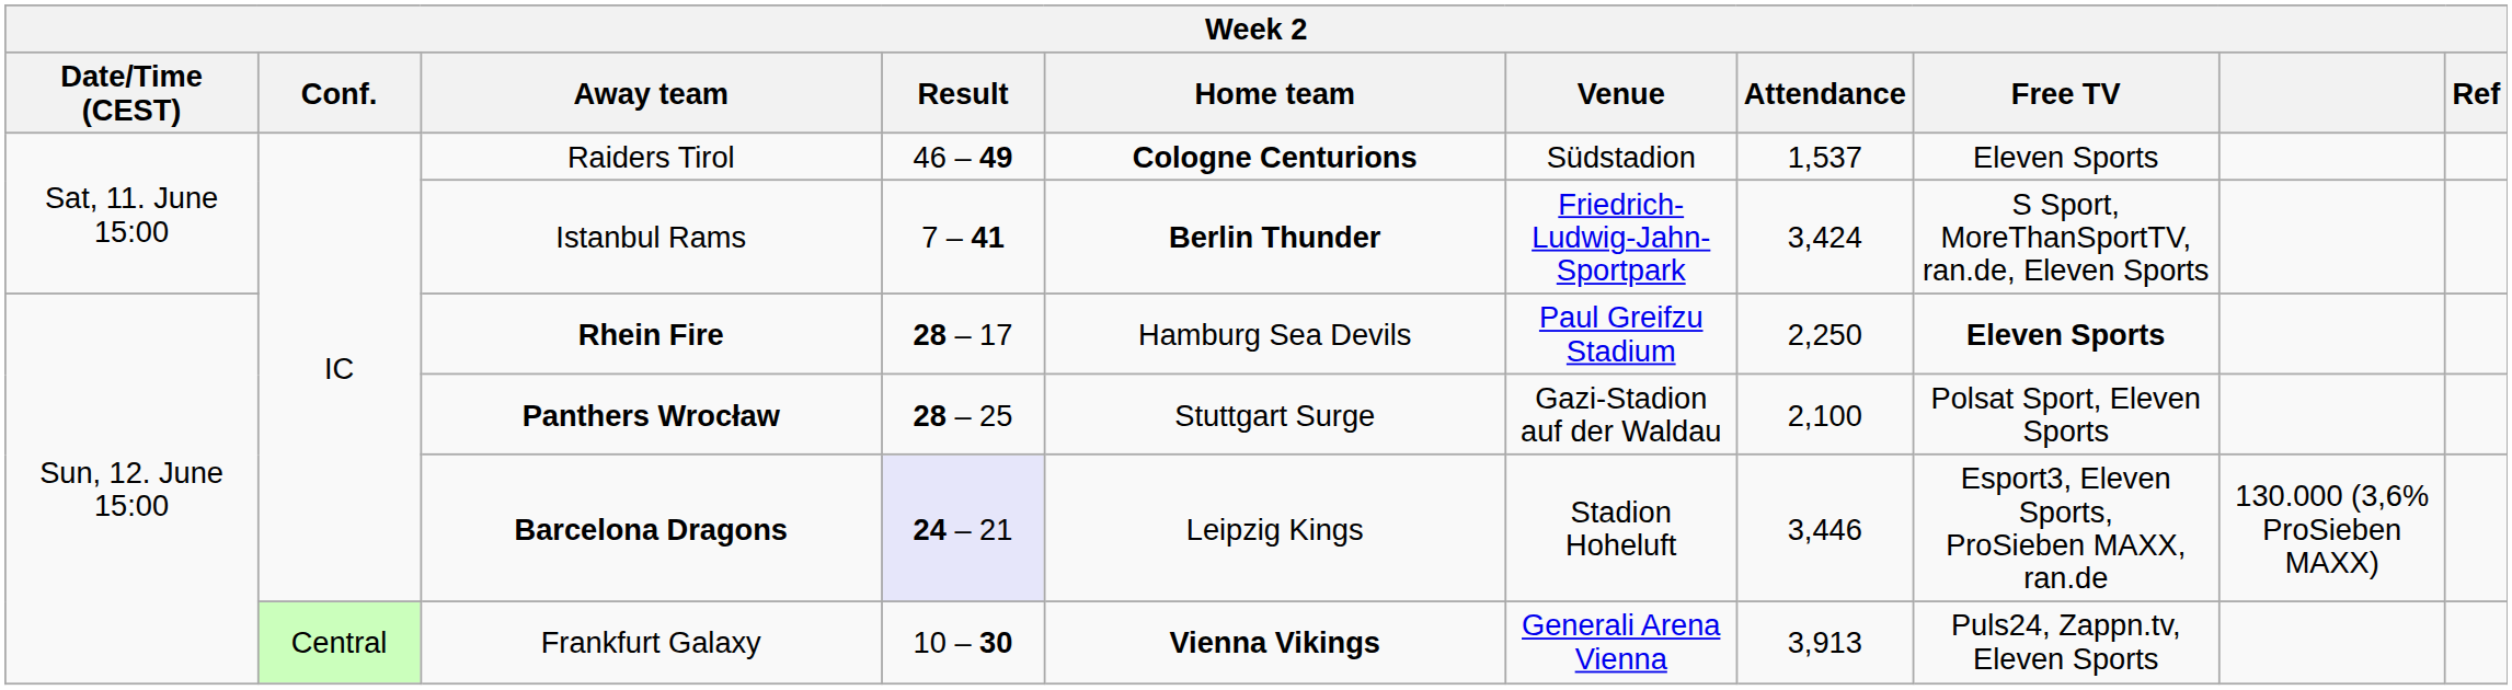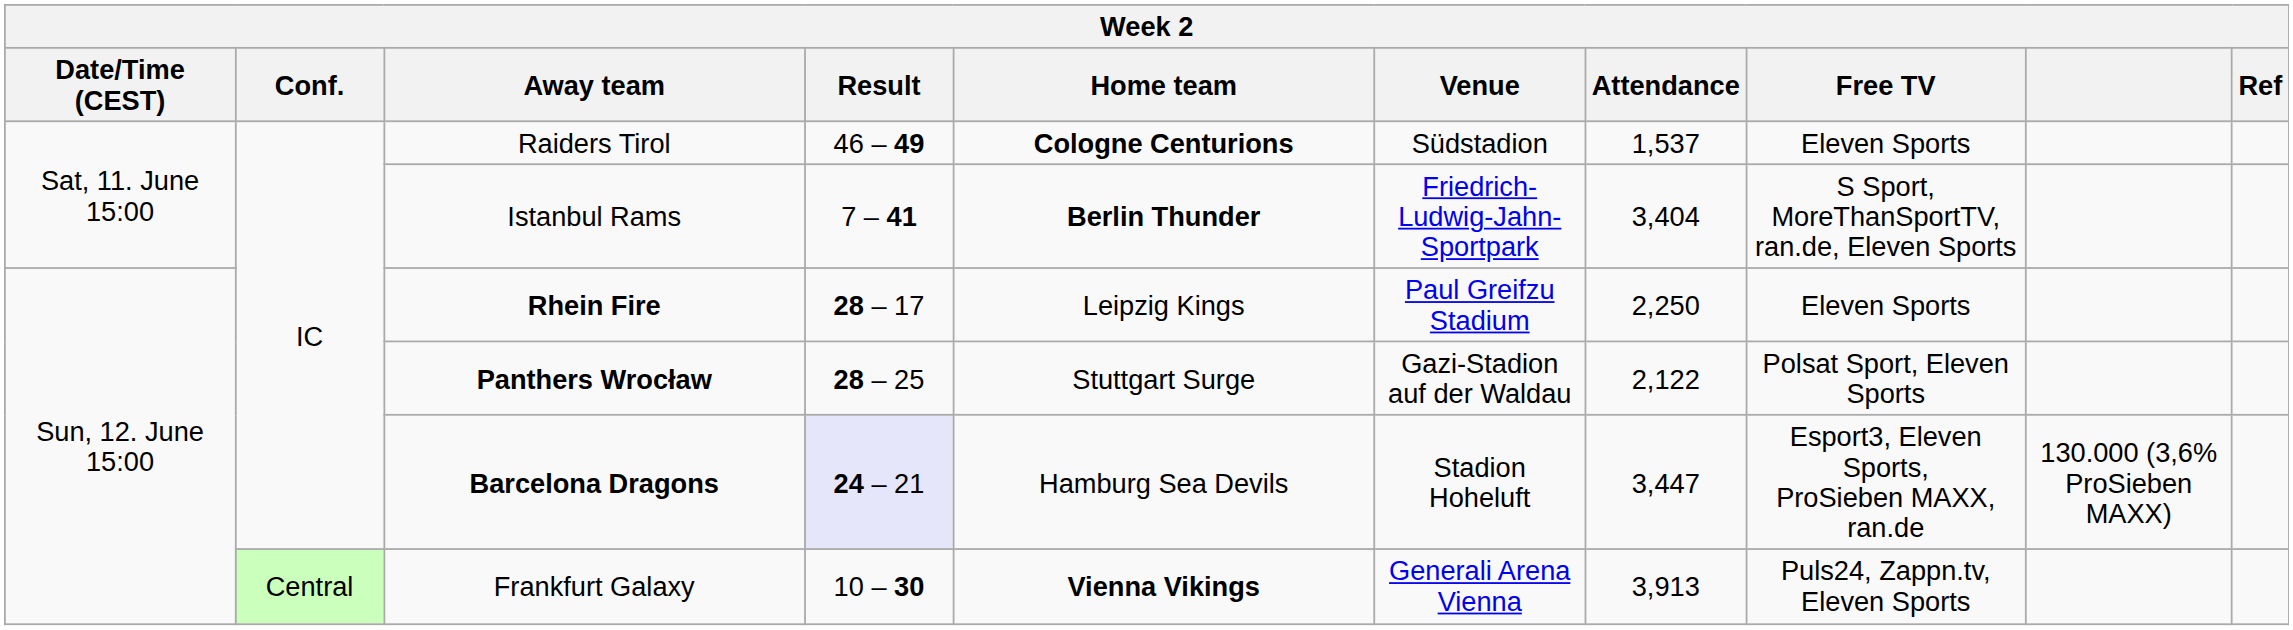Istanbul Rams | Attendance: 3,424 -> 3,404
Rhein Fire | Home team: Hamburg Sea Devils -> Leipzig Kings
Rhein Fire | Free TV: bold -> normal
Panthers Wrocław | Attendance: 2,100 -> 2,122
Barcelona Dragons | Home team: Leipzig Kings -> Hamburg Sea Devils
Barcelona Dragons | Attendance: 3,446 -> 3,447
